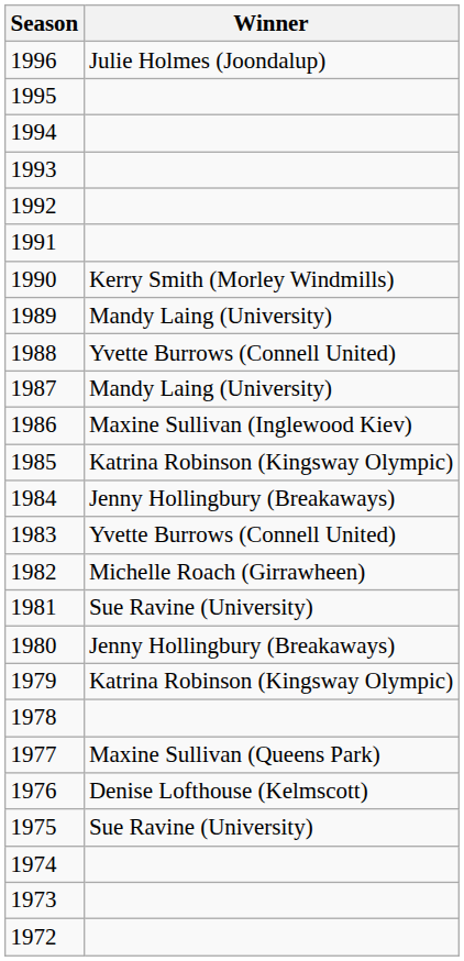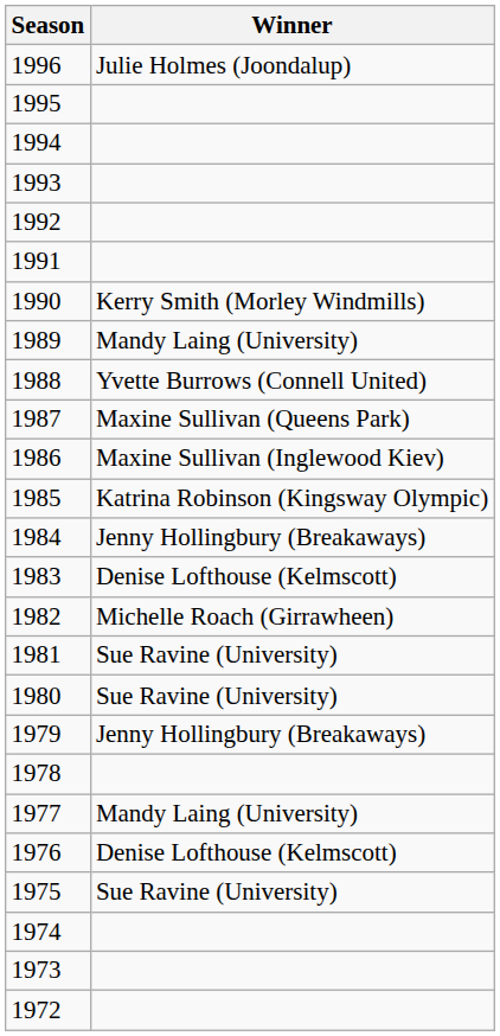1987 | Winner: Mandy Laing (University) -> Maxine Sullivan (Queens Park)
1983 | Winner: Yvette Burrows (Connell United) -> Denise Lofthouse (Kelmscott)
1980 | Winner: Jenny Hollingbury (Breakaways) -> Sue Ravine (University)
1979 | Winner: Katrina Robinson (Kingsway Olympic) -> Jenny Hollingbury (Breakaways)
1977 | Winner: Maxine Sullivan (Queens Park) -> Mandy Laing (University)
